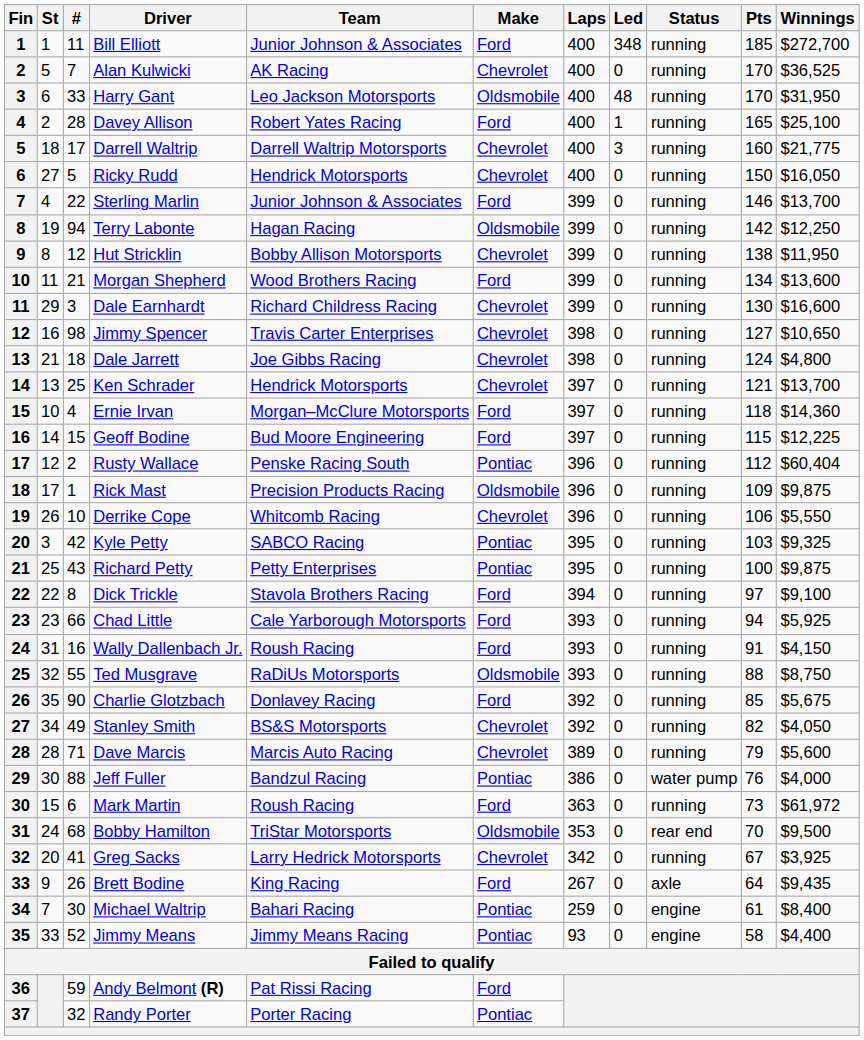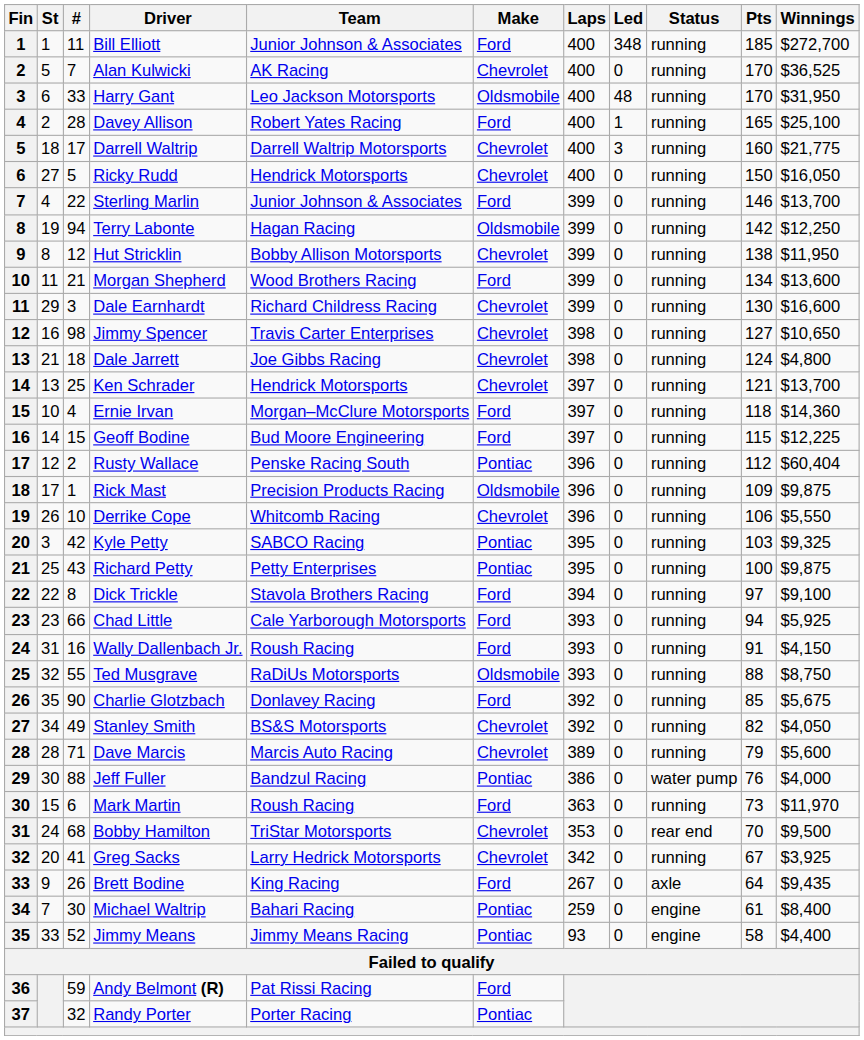Mark Martin | Winnings: $61,972 -> $11,970
Bobby Hamilton | Make: Oldsmobile -> Chevrolet
